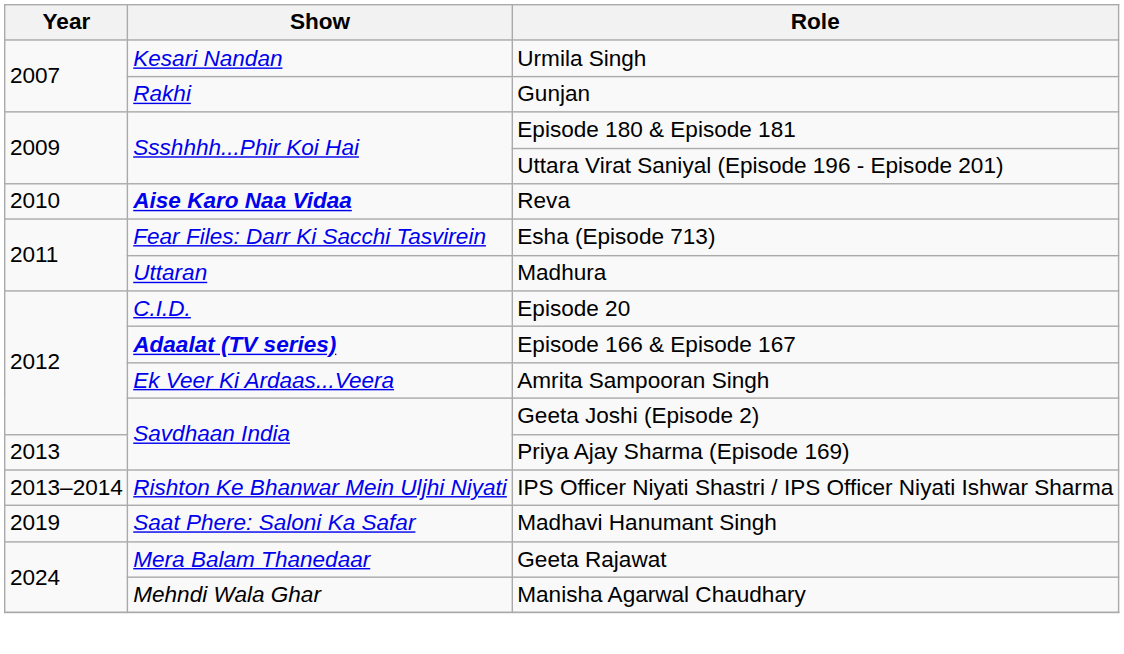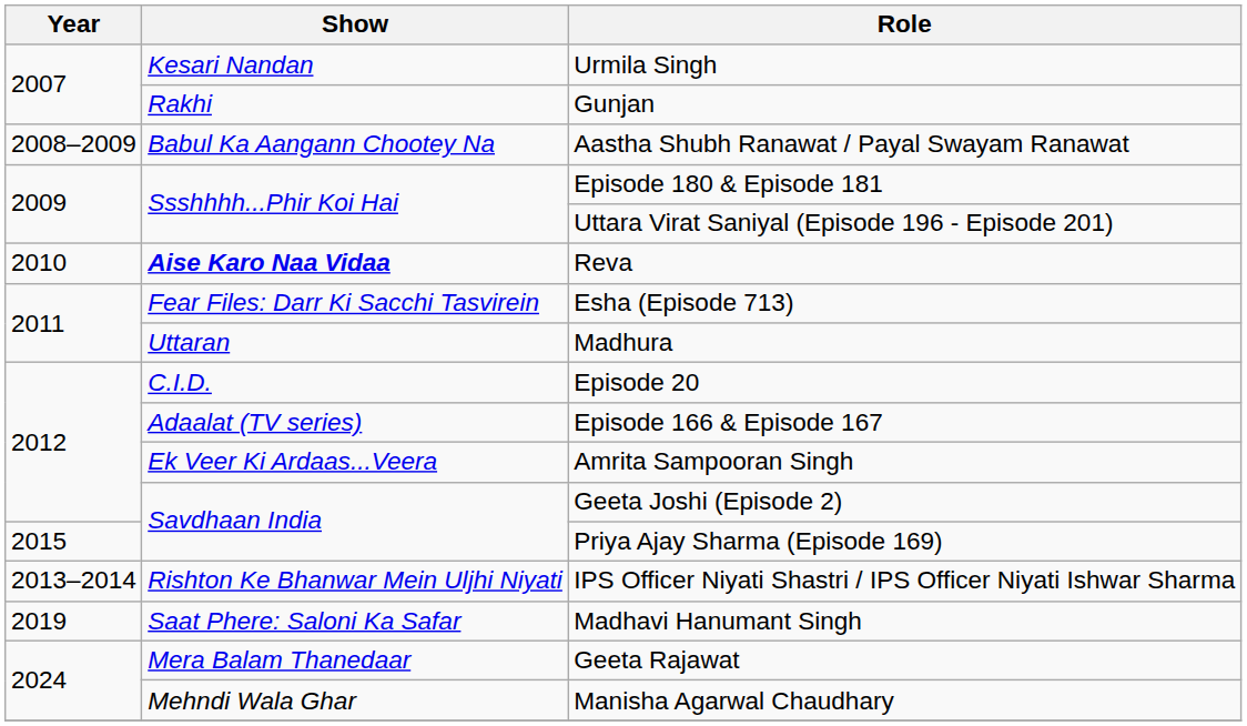+ row: 2008–2009 | Babul Ka Aangann Chootey Na | Aastha Shubh Ranawat / Payal Swayam Ranawat
Episode 166 & Episode 167 | Show: bold -> normal
Priya Ajay Sharma (Episode 169) | Year: 2013 -> 2015
